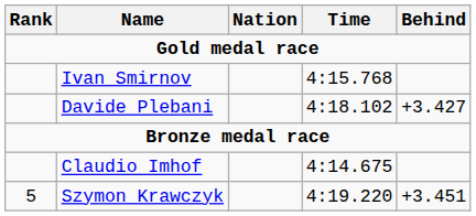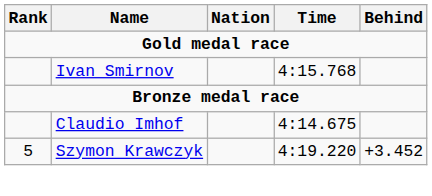- row: Davide Plebani | 4:18.102 | +3.427
Szymon Krawczyk | Behind: +3.451 -> +3.452
